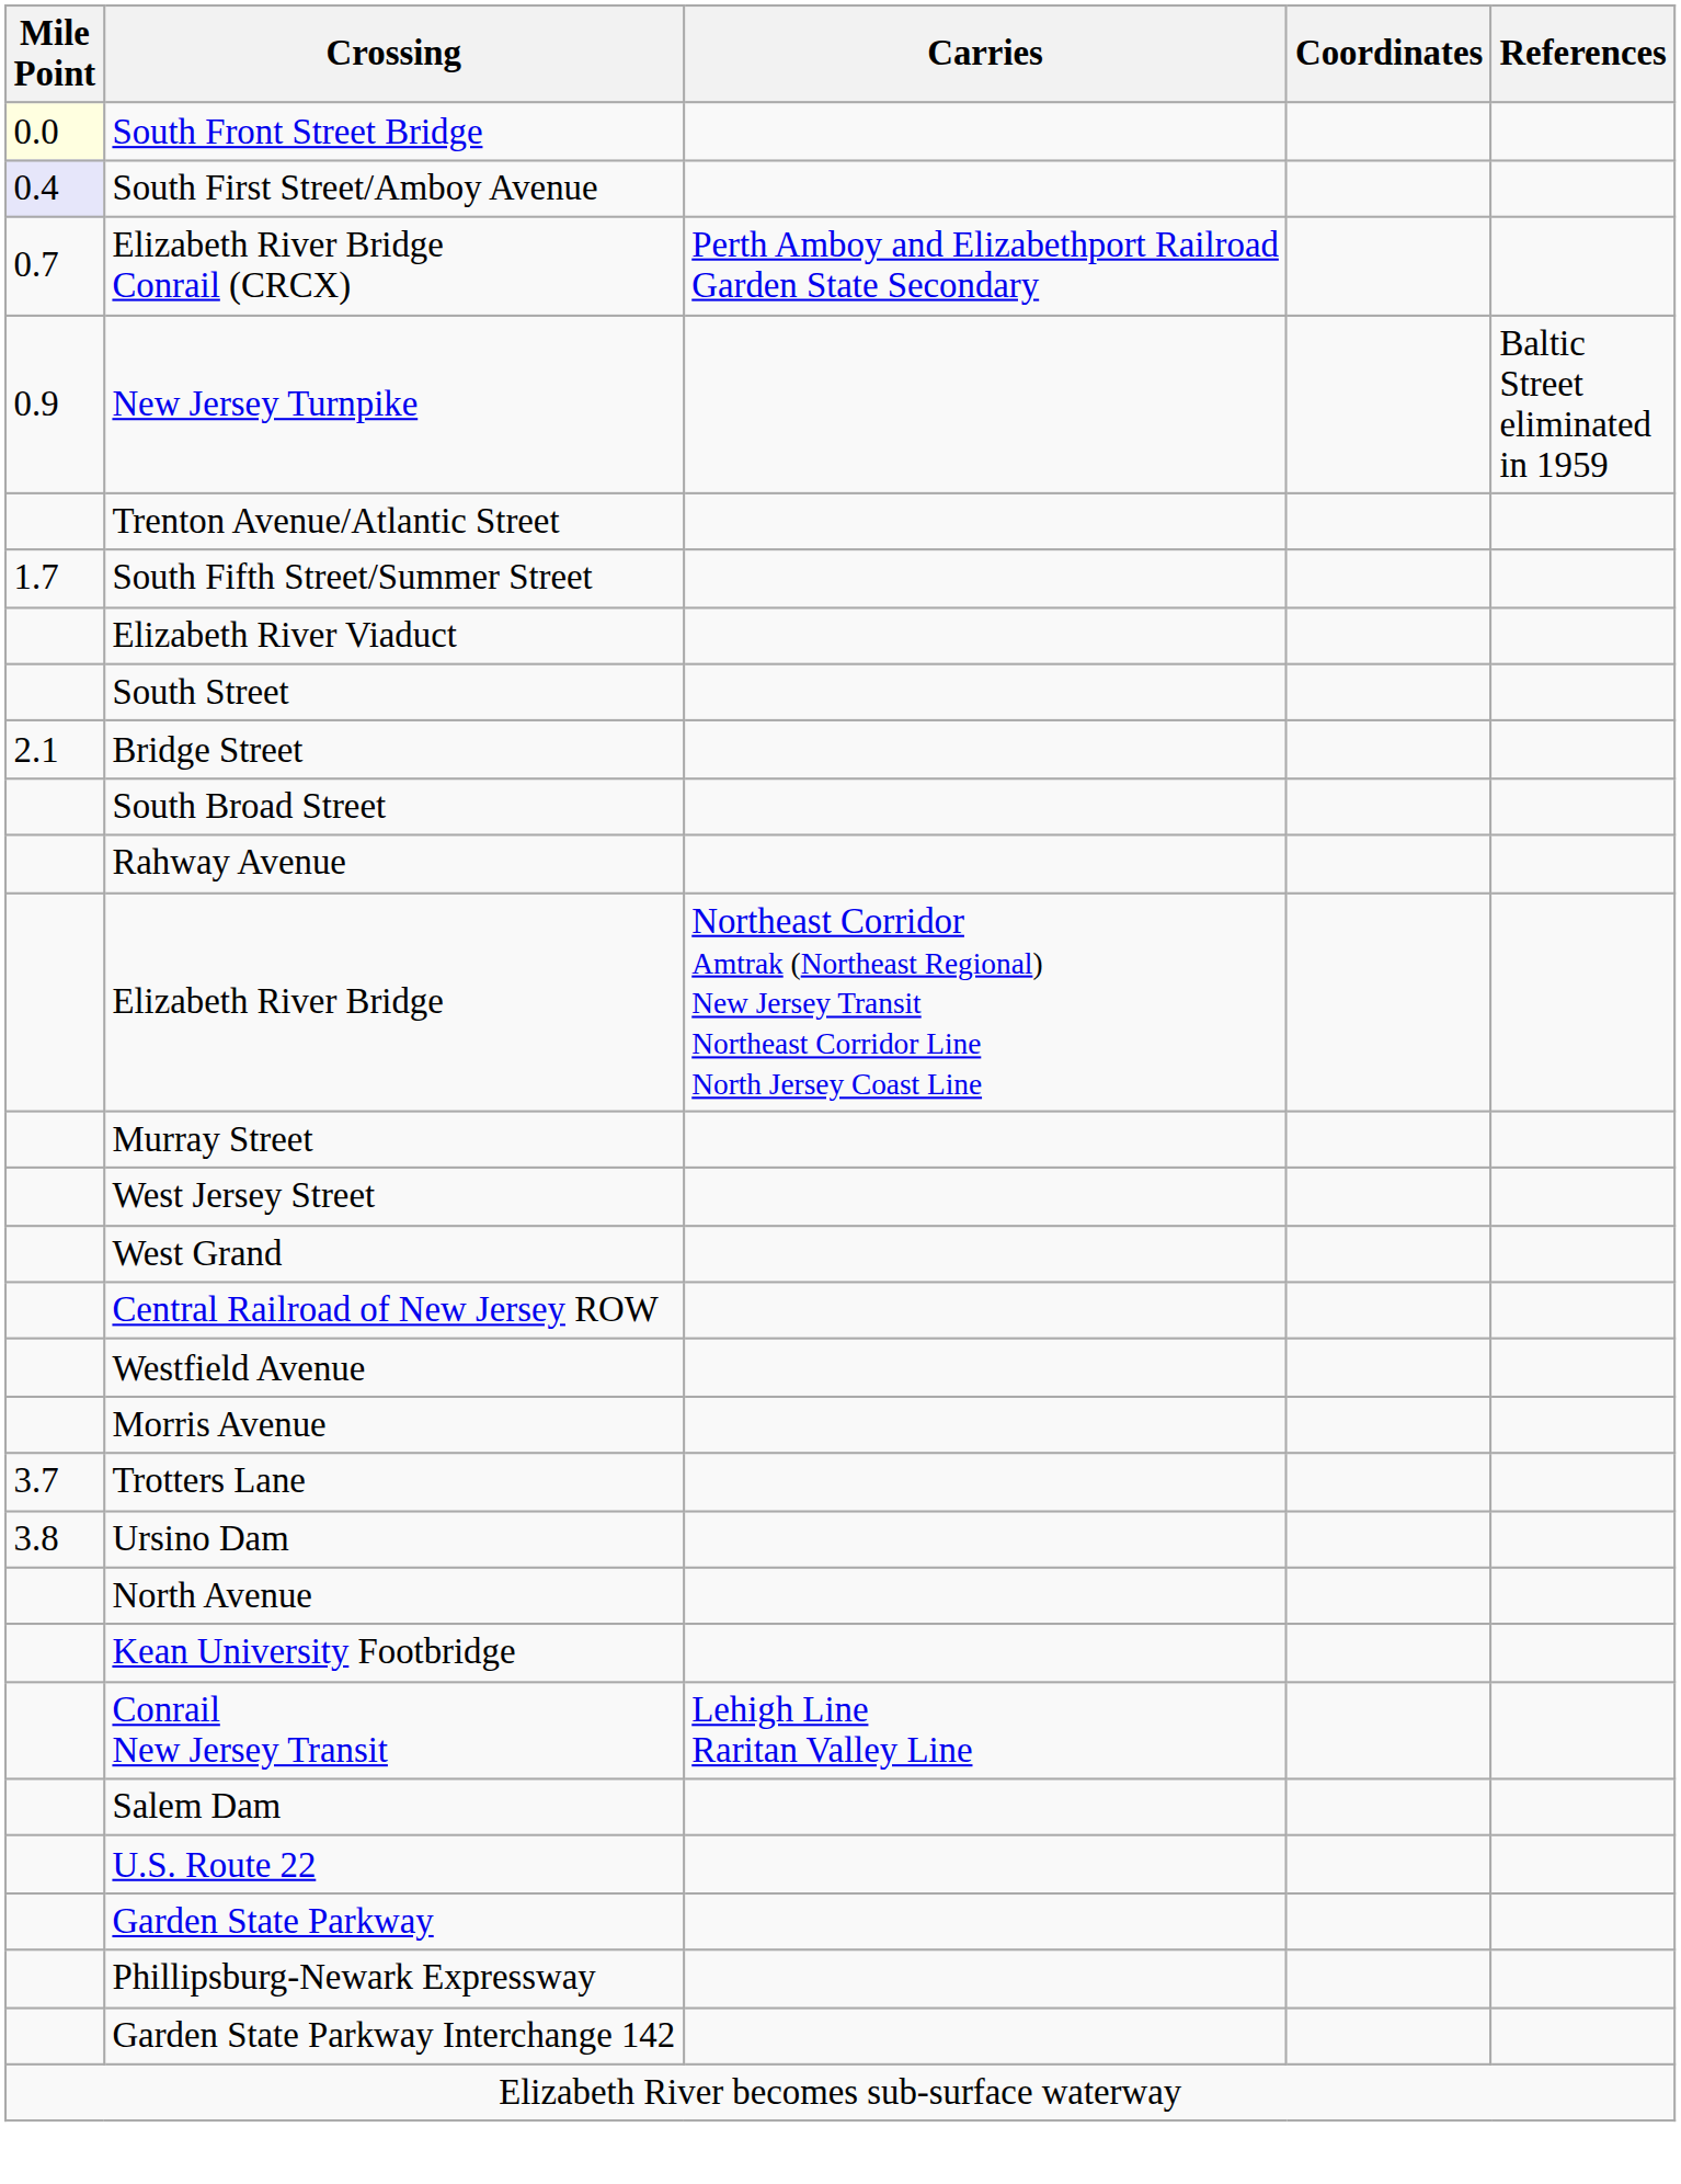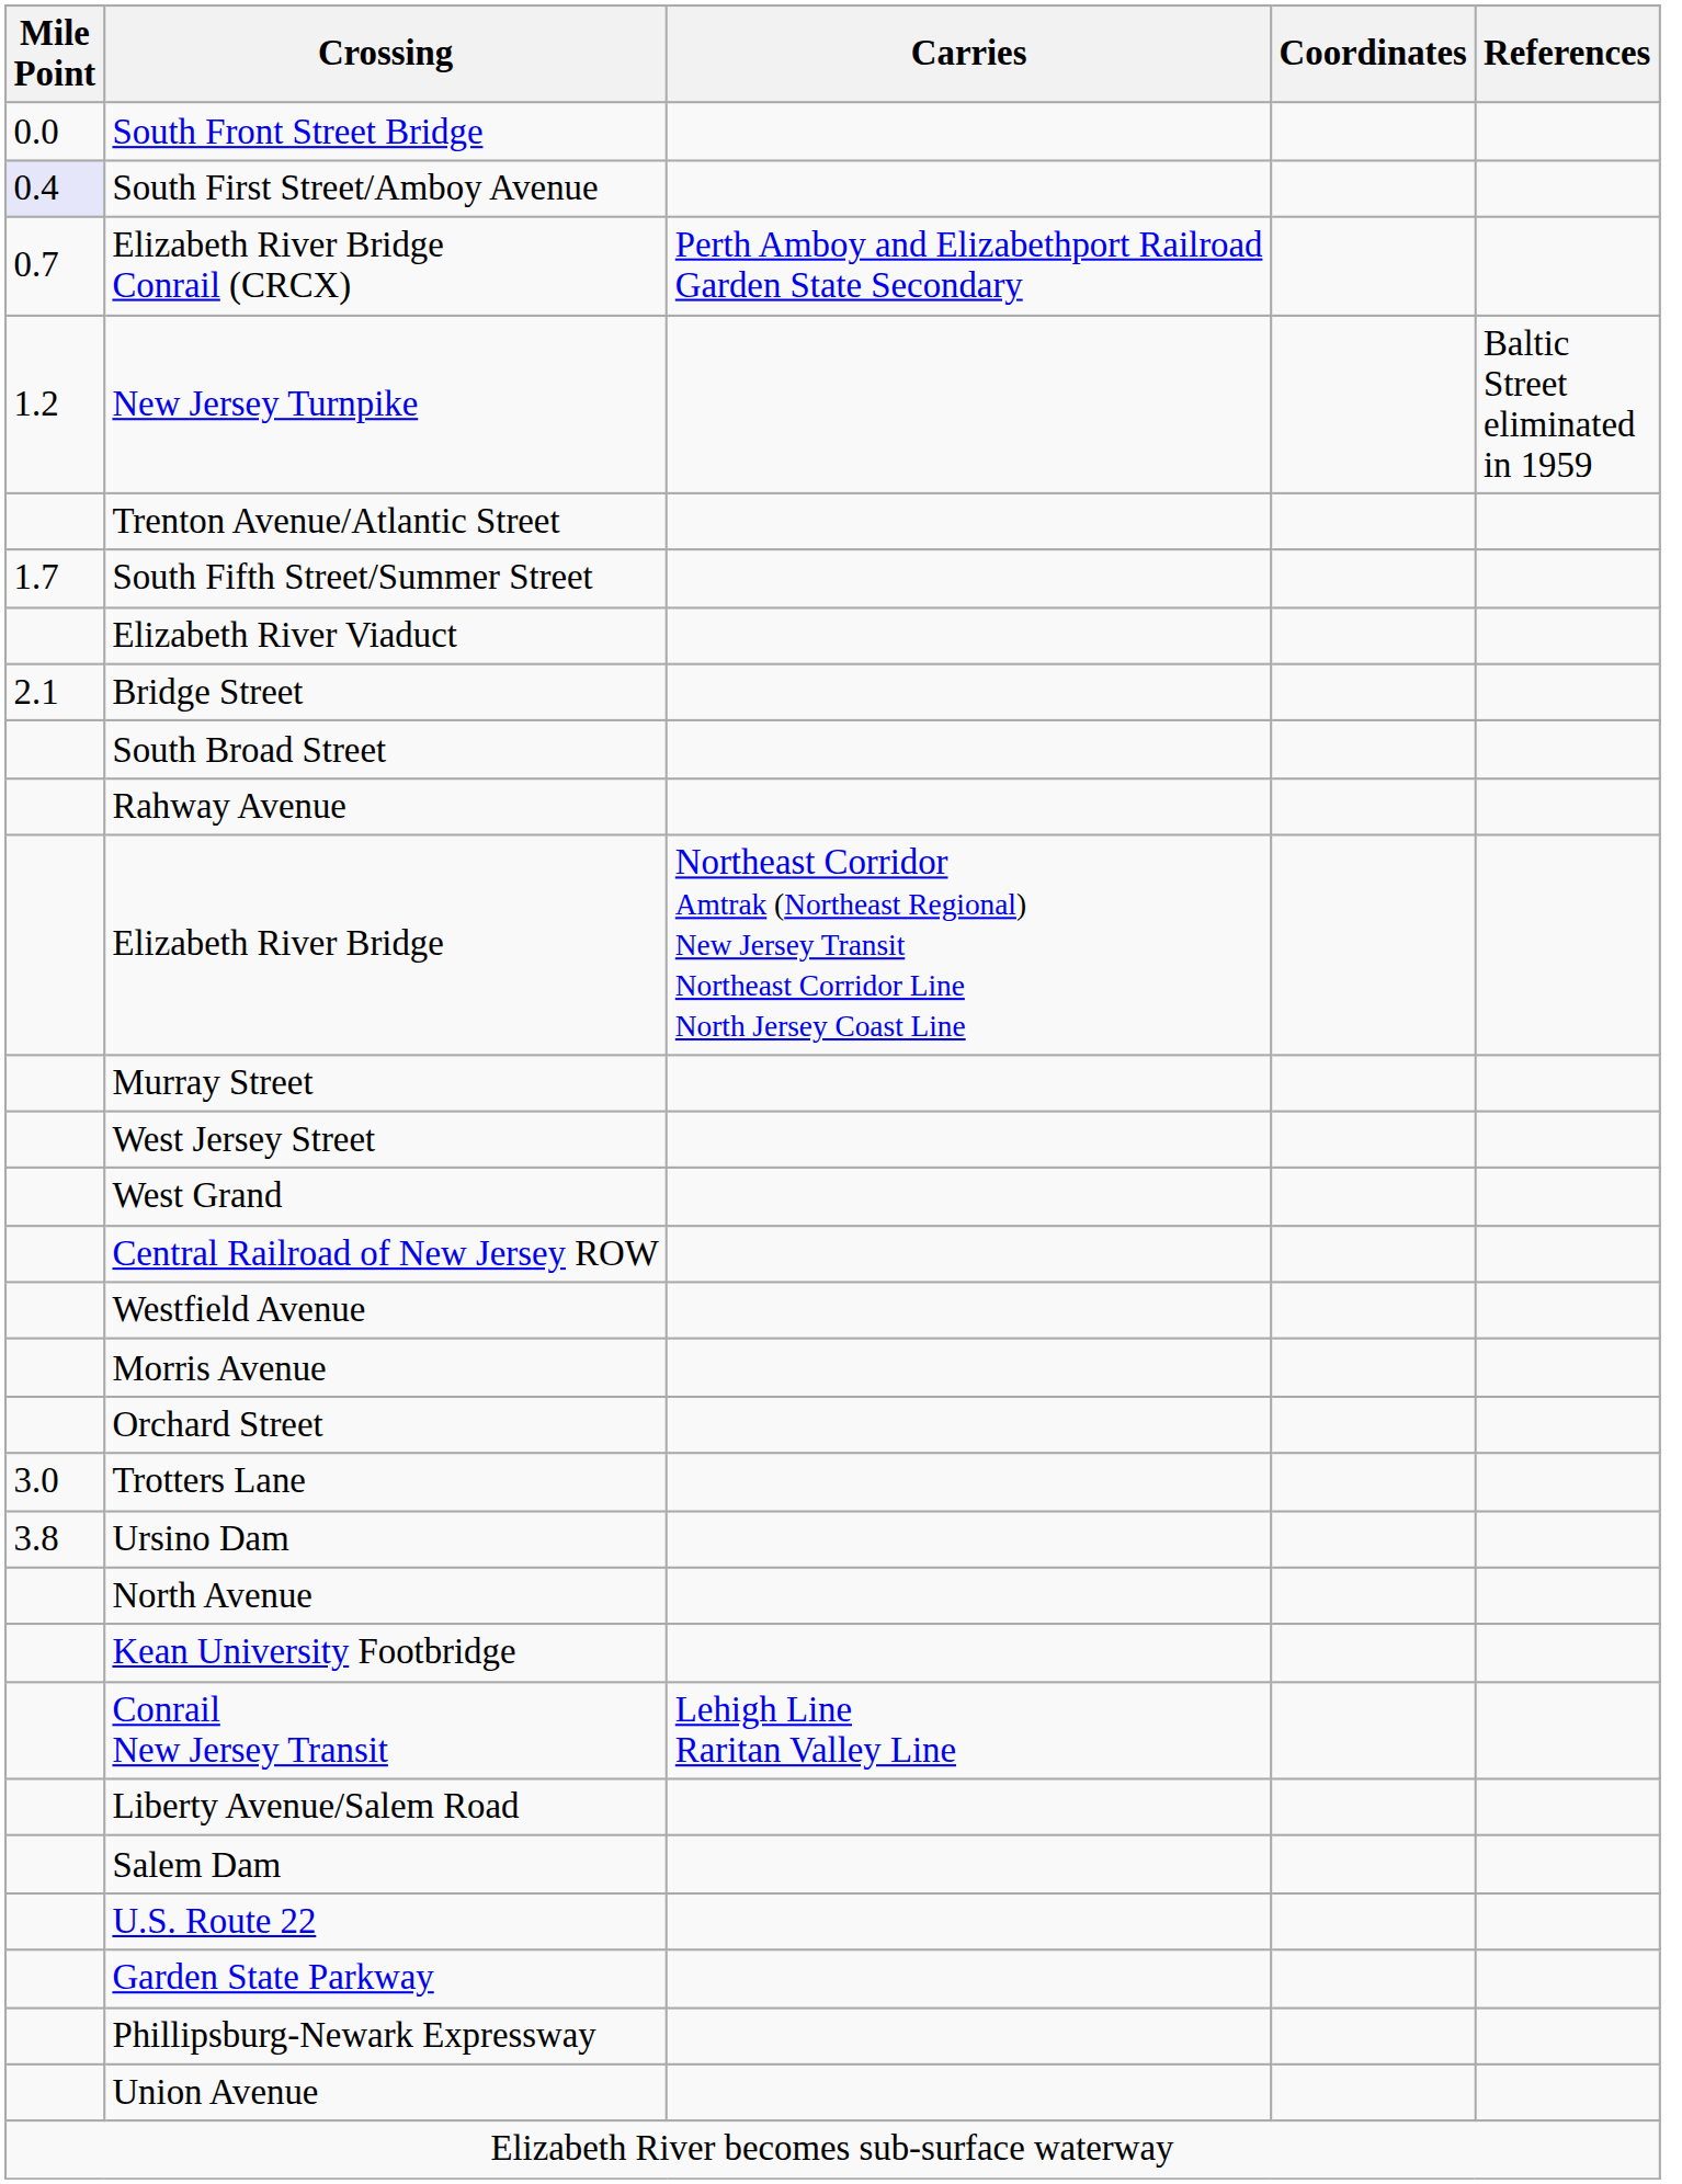South Front Street Bridge | Mile Point: lightyellow background -> no background
New Jersey Turnpike | Mile Point: 0.9 -> 1.2
- row: South Street
+ row: Orchard Street
Trotters Lane | Mile Point: 3.7 -> 3.0
+ row: Liberty Avenue/Salem Road
+ row: Union Avenue
- row: Garden State Parkway Interchange 142
